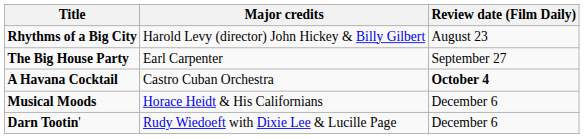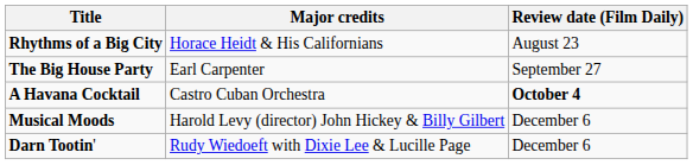Rhythms of a Big City | Major credits: Harold Levy (director) John Hickey & Billy Gilbert -> Horace Heidt & His Californians
Musical Moods | Major credits: Horace Heidt & His Californians -> Harold Levy (director) John Hickey & Billy Gilbert
